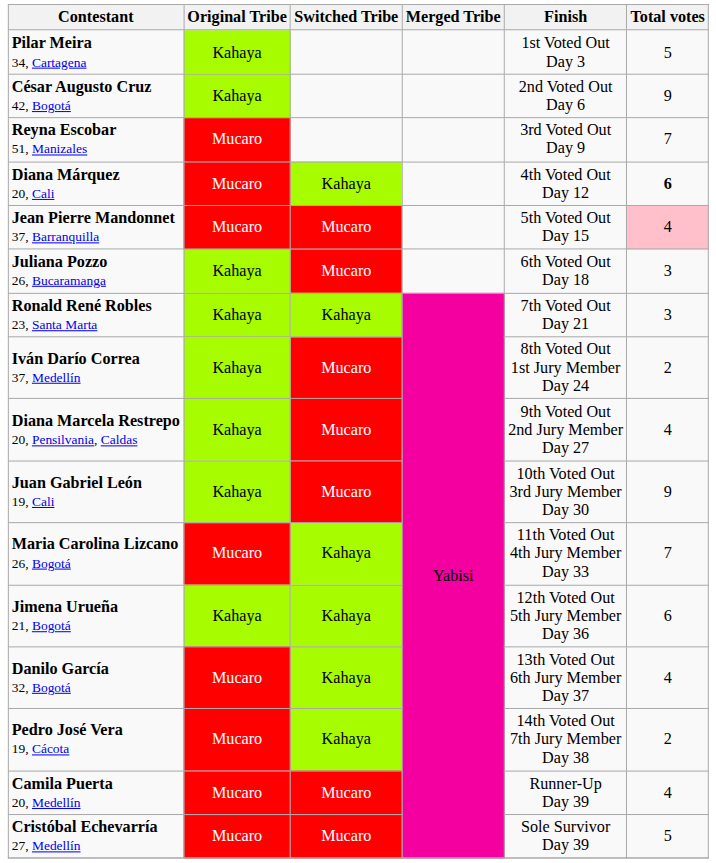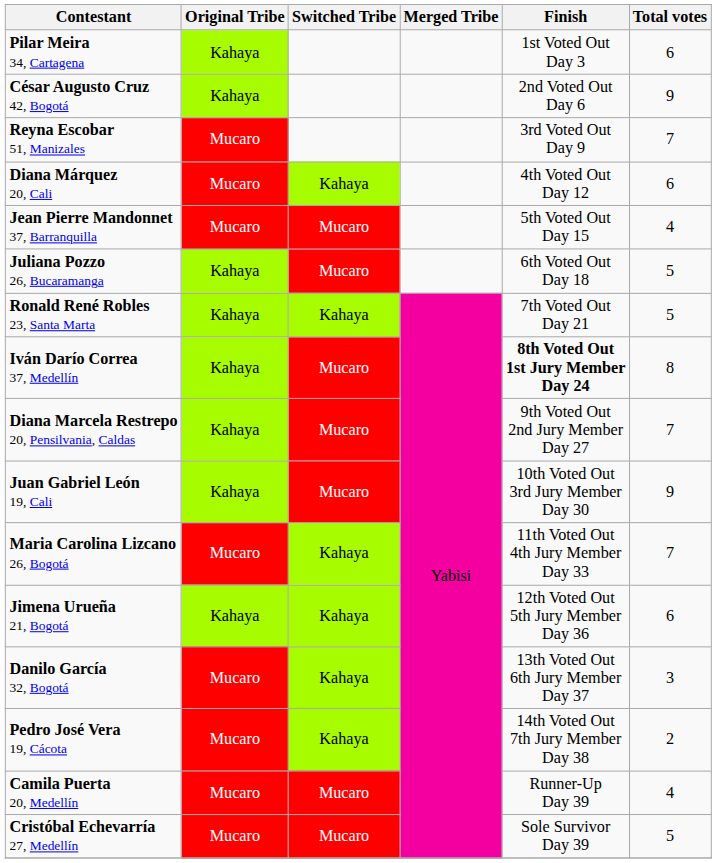Pilar Meira 34, Cartagena | Total votes: 5 -> 6
Diana Márquez 20, Cali | Total votes: bold -> normal
Jean Pierre Mandonnet 37, Barranquilla | Total votes: pink background -> no background
Juliana Pozzo 26, Bucaramanga | Total votes: 3 -> 5
Ronald René Robles 23, Santa Marta | Total votes: 3 -> 5
Iván Darío Correa 37, Medellín | Finish: normal -> bold
Iván Darío Correa 37, Medellín | Total votes: 2 -> 8
Diana Marcela Restrepo 20, Pensilvania, Caldas | Total votes: 4 -> 7
Danilo García 32, Bogotá | Total votes: 4 -> 3
